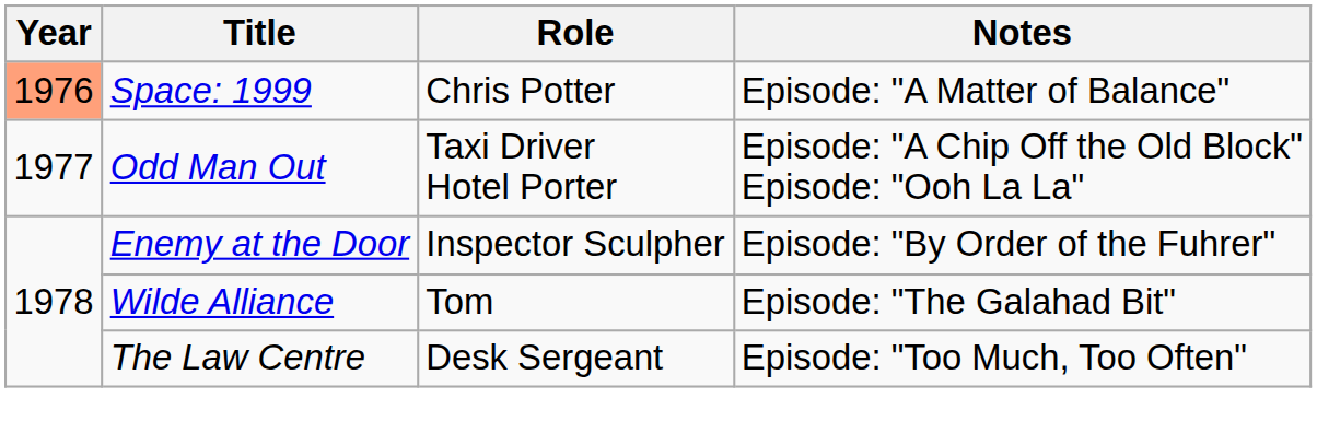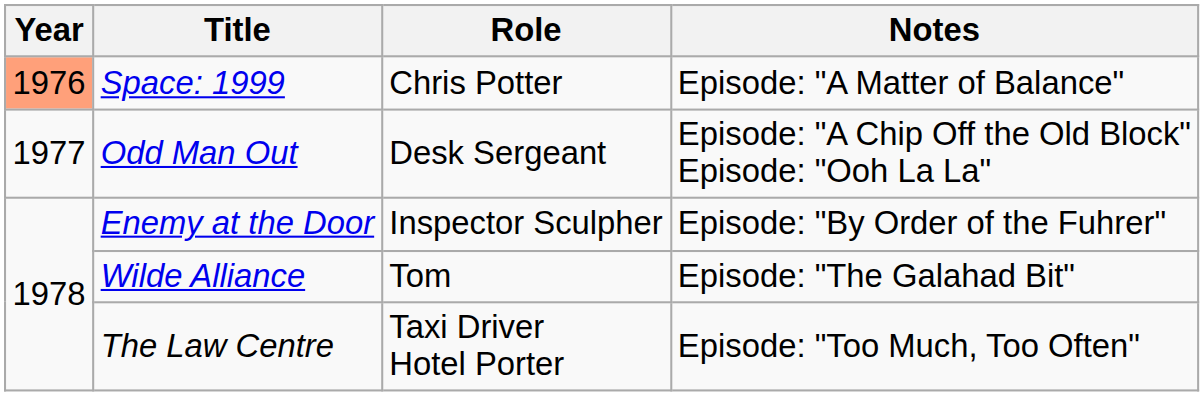Odd Man Out | Role: Taxi Driver Hotel Porter -> Desk Sergeant
The Law Centre | Role: Desk Sergeant -> Taxi Driver Hotel Porter
